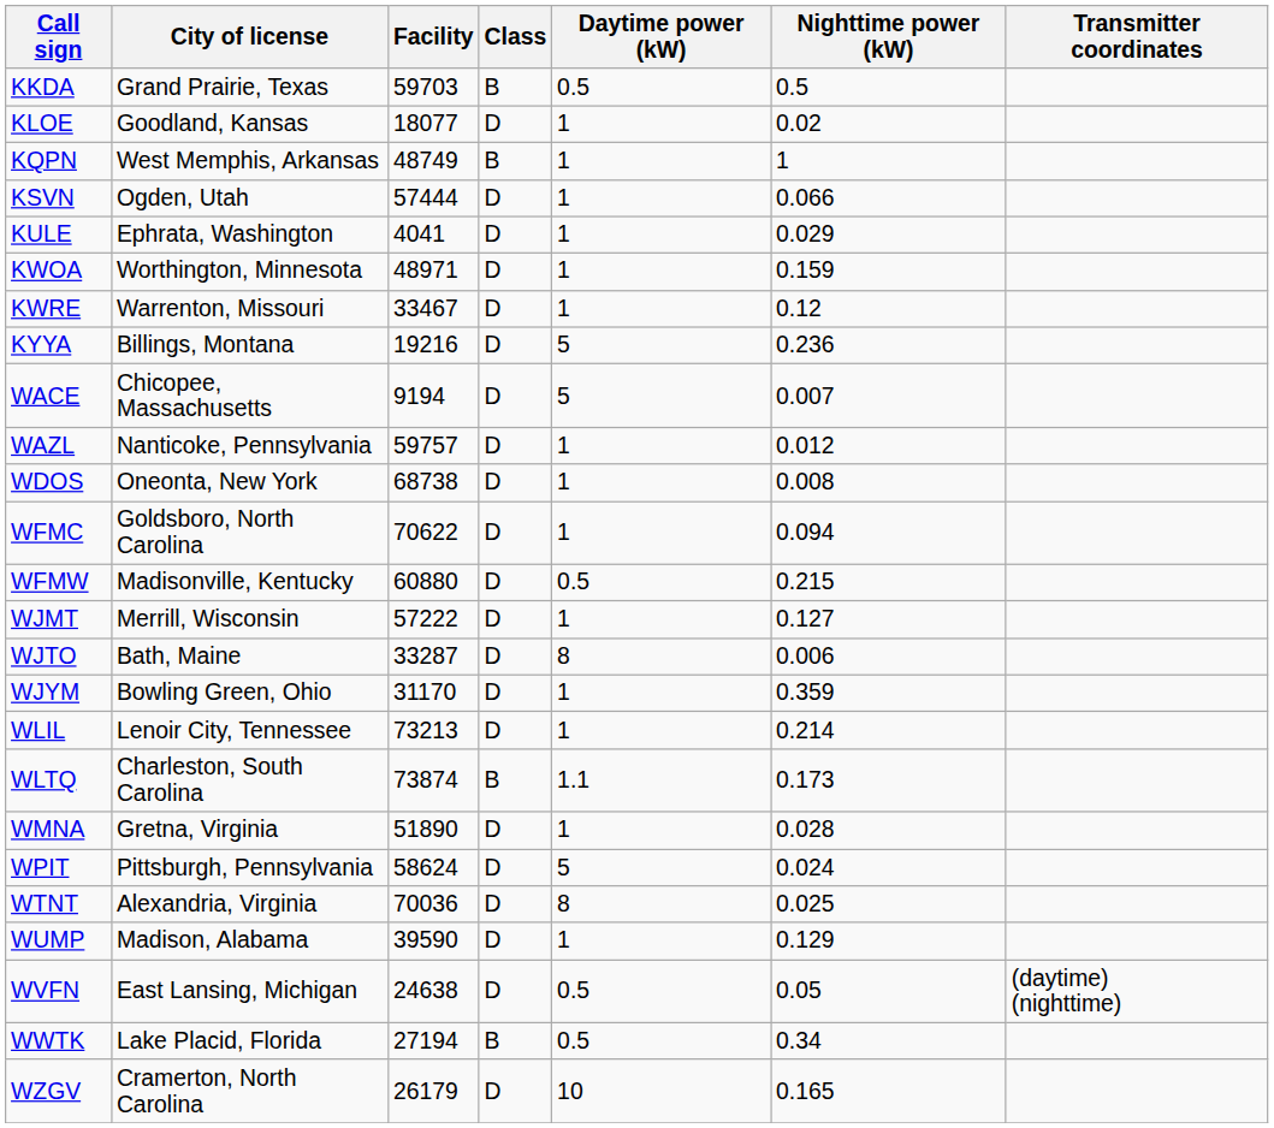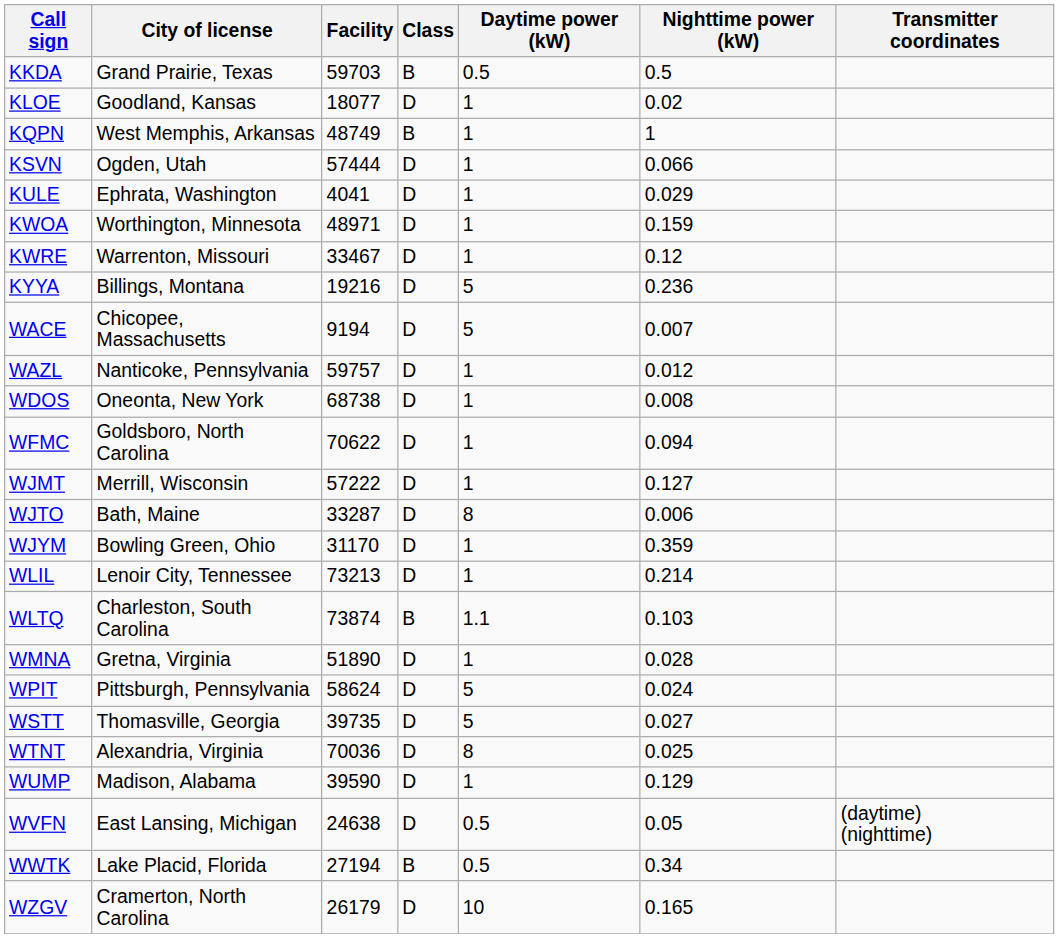- row: WFMW | Madisonville, Kentucky | 60880 | D | 0.5 | 0.215
WLTQ | Nighttime power (kW): 0.173 -> 0.103
+ row: WSTT | Thomasville, Georgia | 39735 | D | 5 | 0.027
